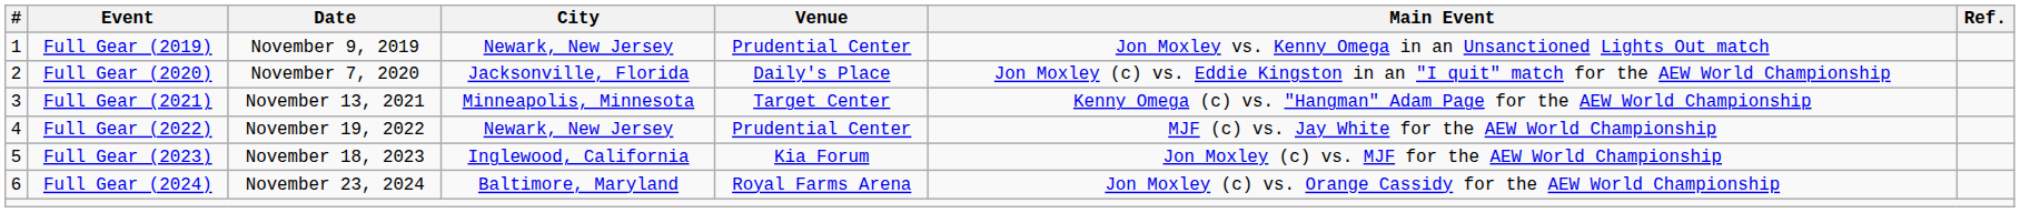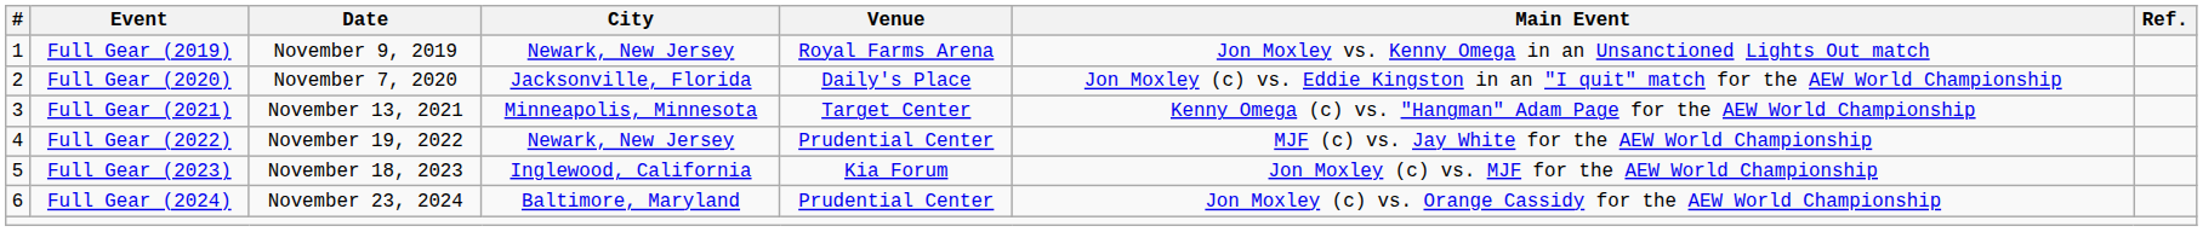Full Gear (2019) | Venue: Prudential Center -> Royal Farms Arena
Full Gear (2024) | Venue: Royal Farms Arena -> Prudential Center
